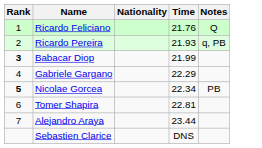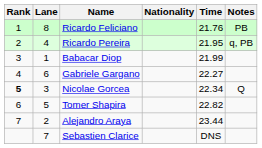+ column: Lane | 8 | 4 | 1 | 6 | 3 | 5 | 2 | 7
Ricardo Feliciano | Notes: Q -> PB
Ricardo Pereira | Time: 21.93 -> 21.95
Babacar Diop | Rank: bold -> normal
Gabriele Gargano | Time: 22.29 -> 22.27
Nicolae Gorcea | Notes: PB -> Q
Tomer Shapira | Time: 22.81 -> 22.82
